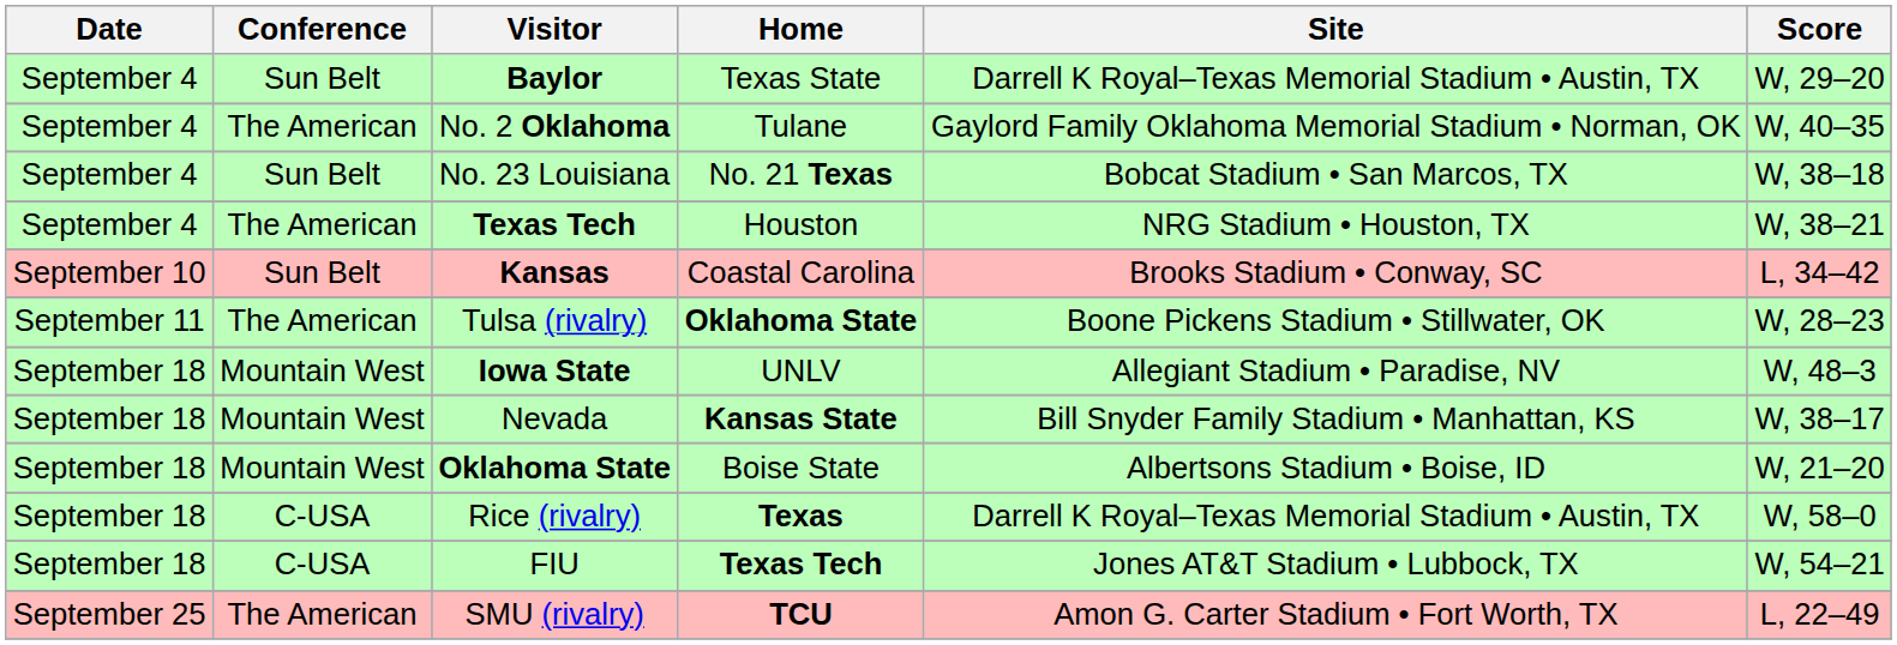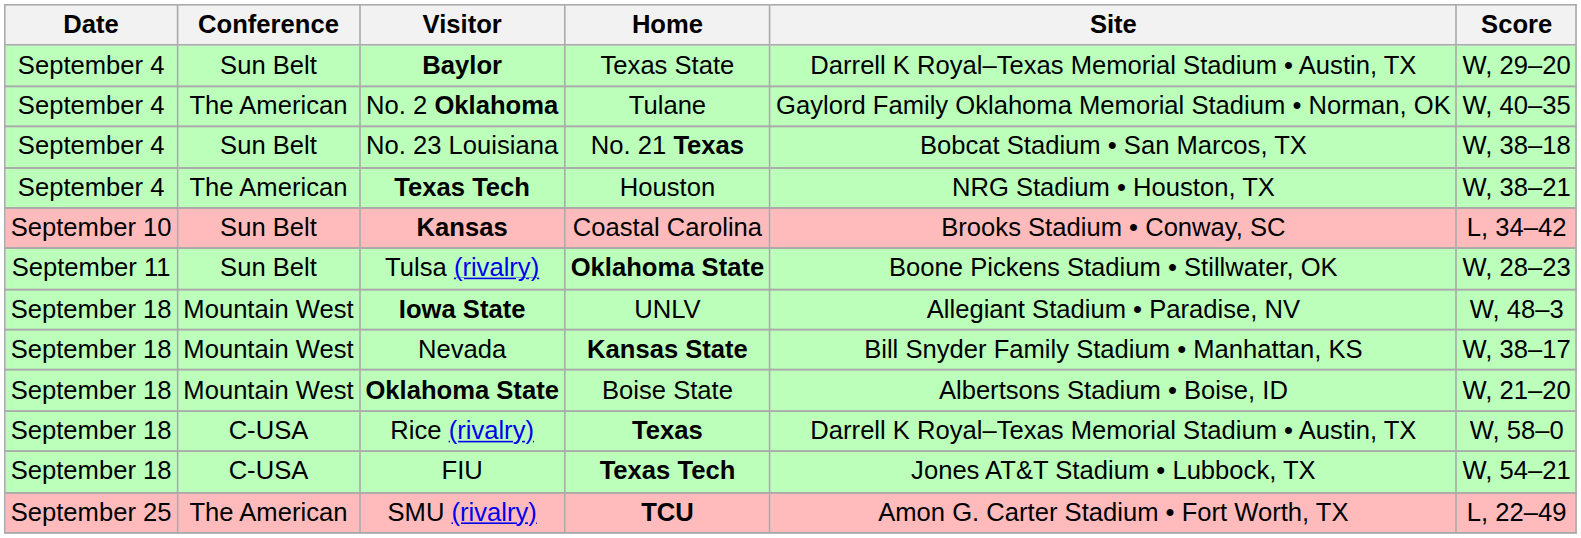Tulsa (rivalry) | Conference: The American -> Sun Belt
